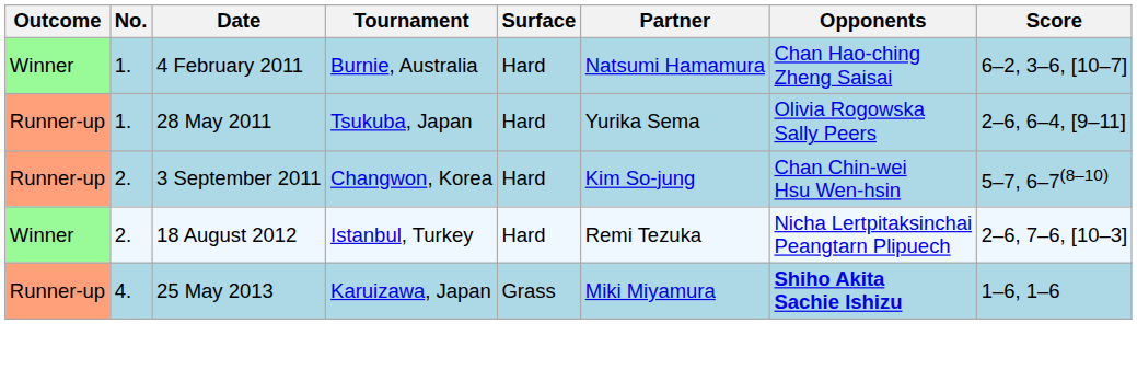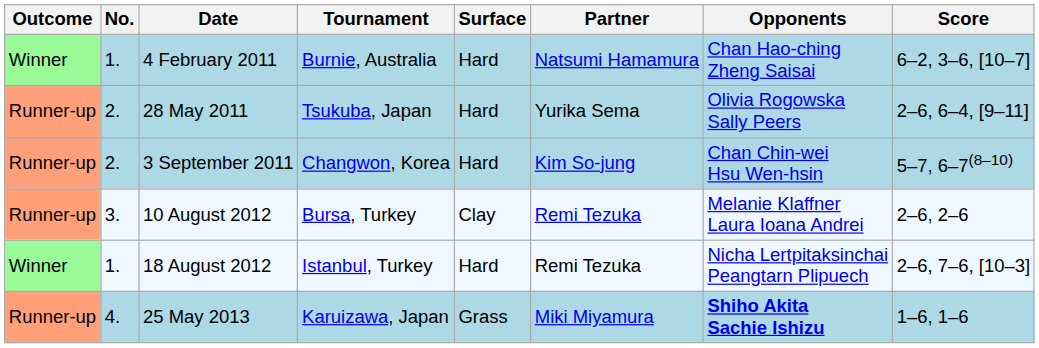28 May 2011 | No.: 1. -> 2.
+ row: Runner-up | 3. | 10 August 2012 | Bursa, Turkey | Clay | Remi Tezuka | Melanie Klaffner Laura Ioana Andrei | 2–6, 2–6
18 August 2012 | No.: 2. -> 1.
